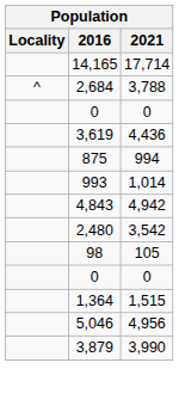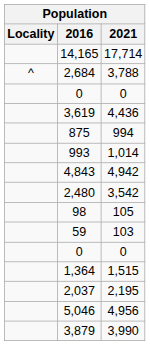+ row: 59 | 103
+ row: 2,037 | 2,195
